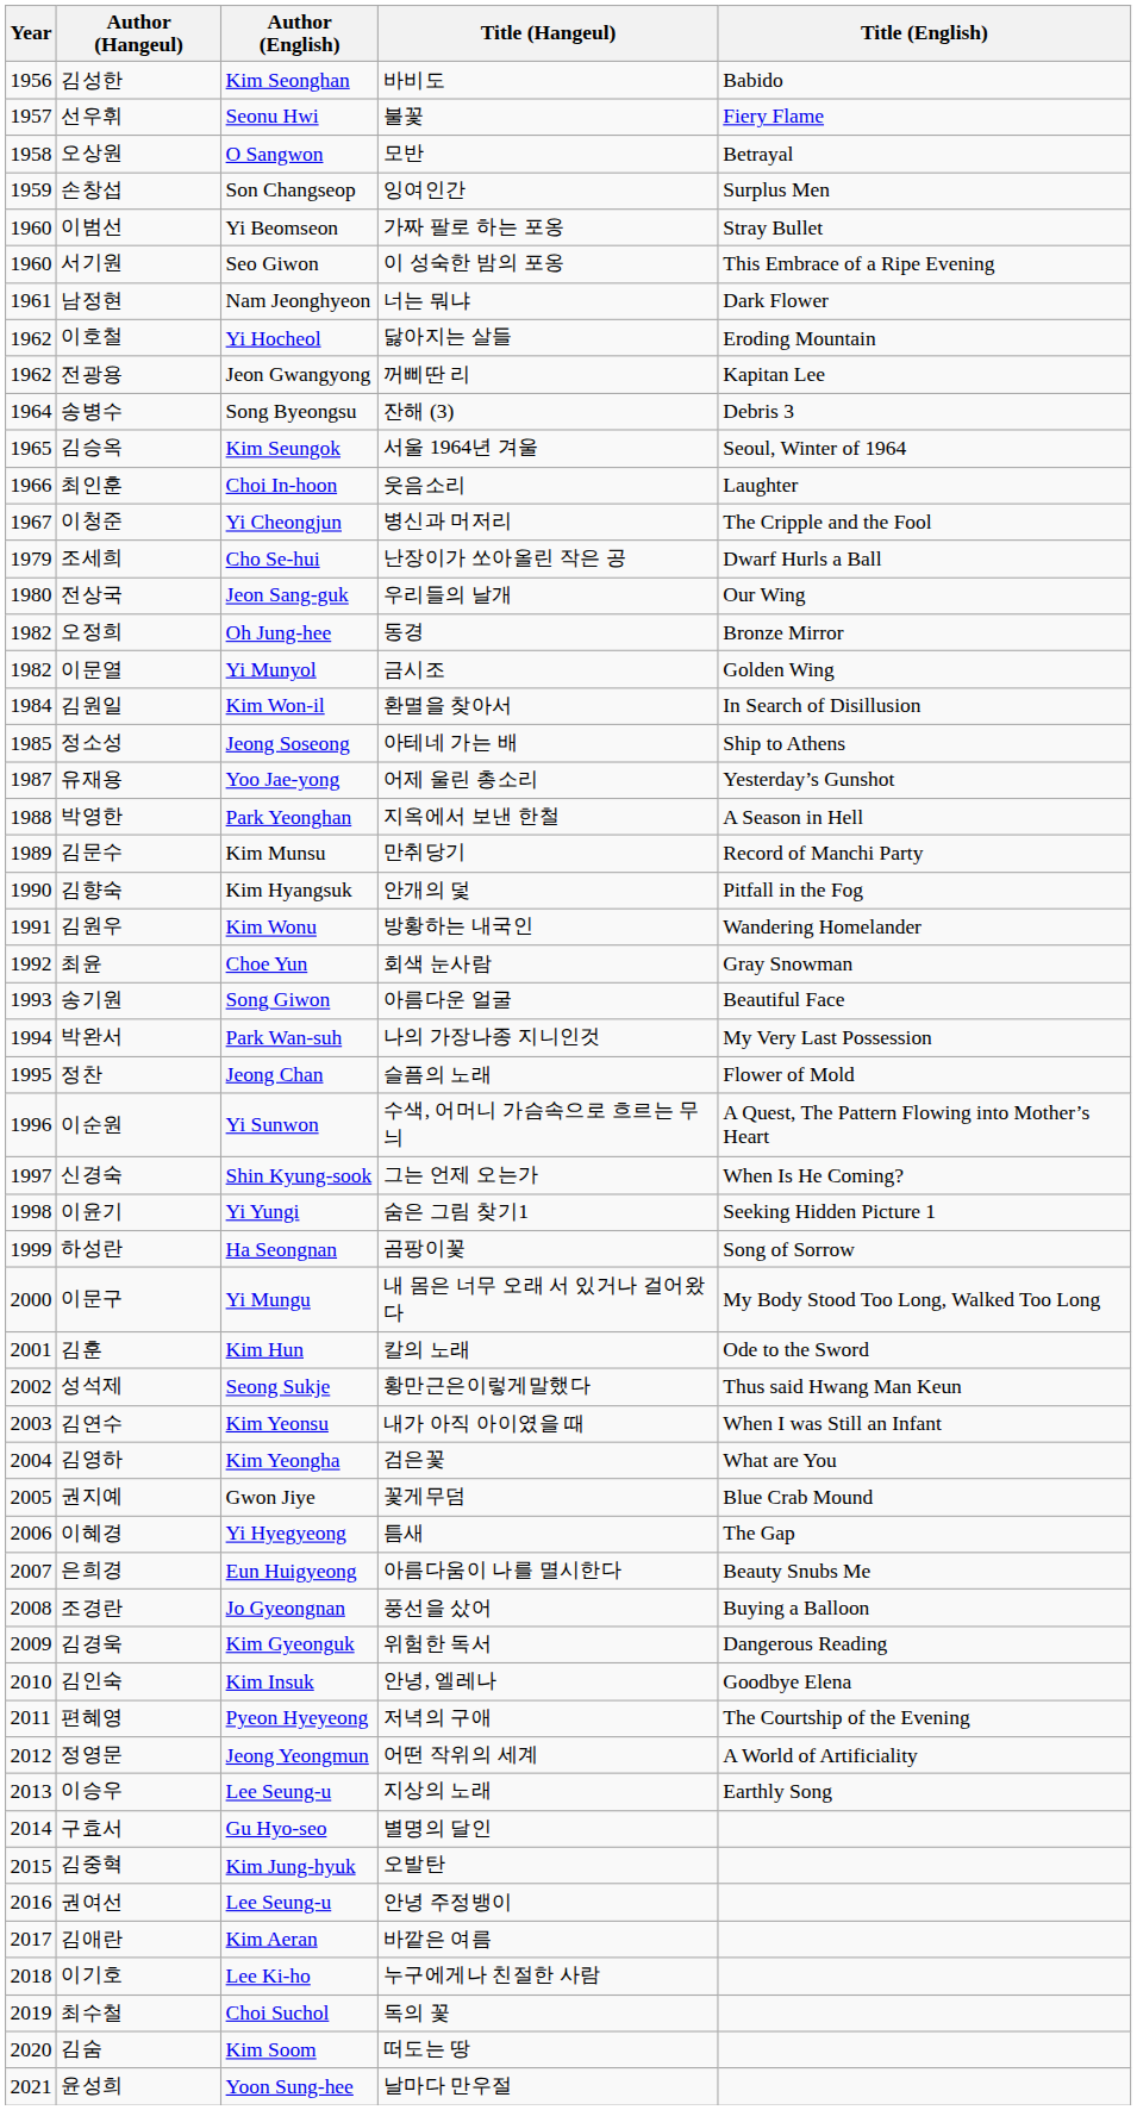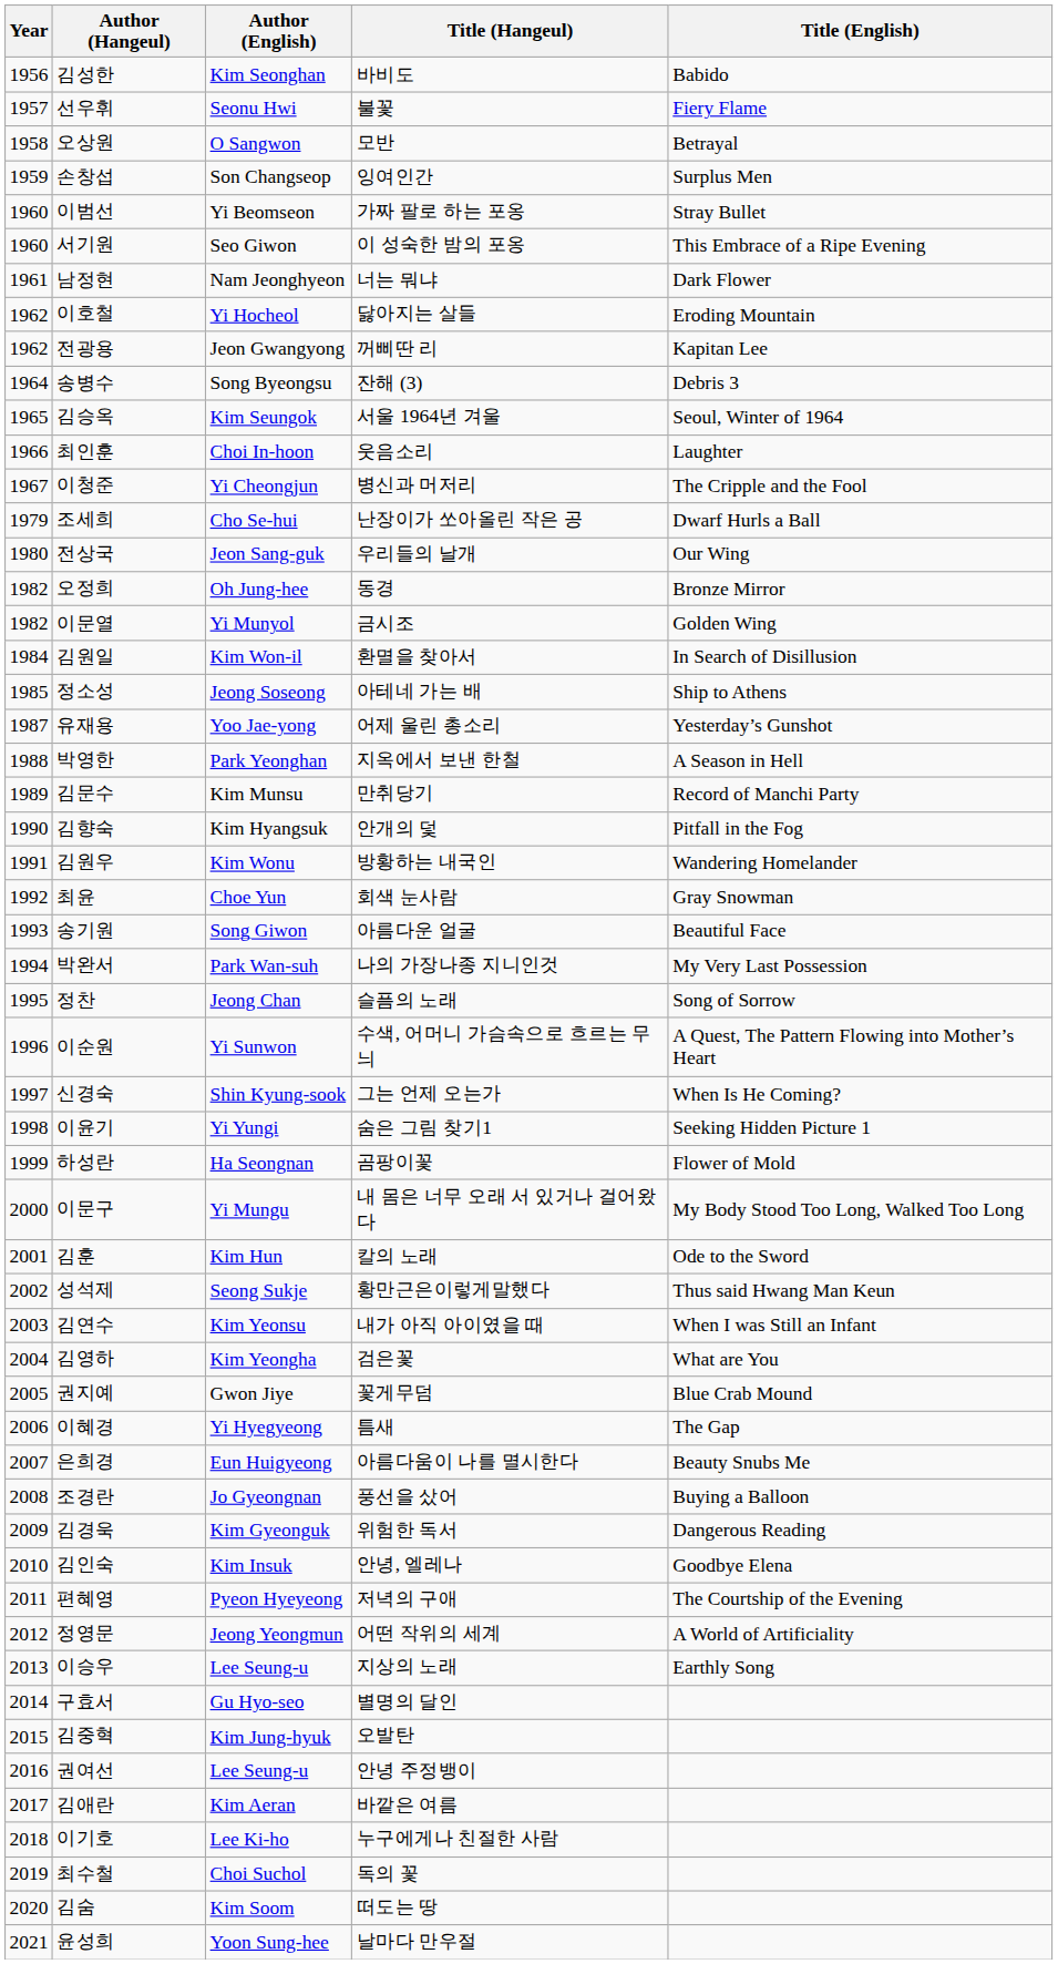정찬 | Title (English): Flower of Mold -> Song of Sorrow
하성란 | Title (English): Song of Sorrow -> Flower of Mold
